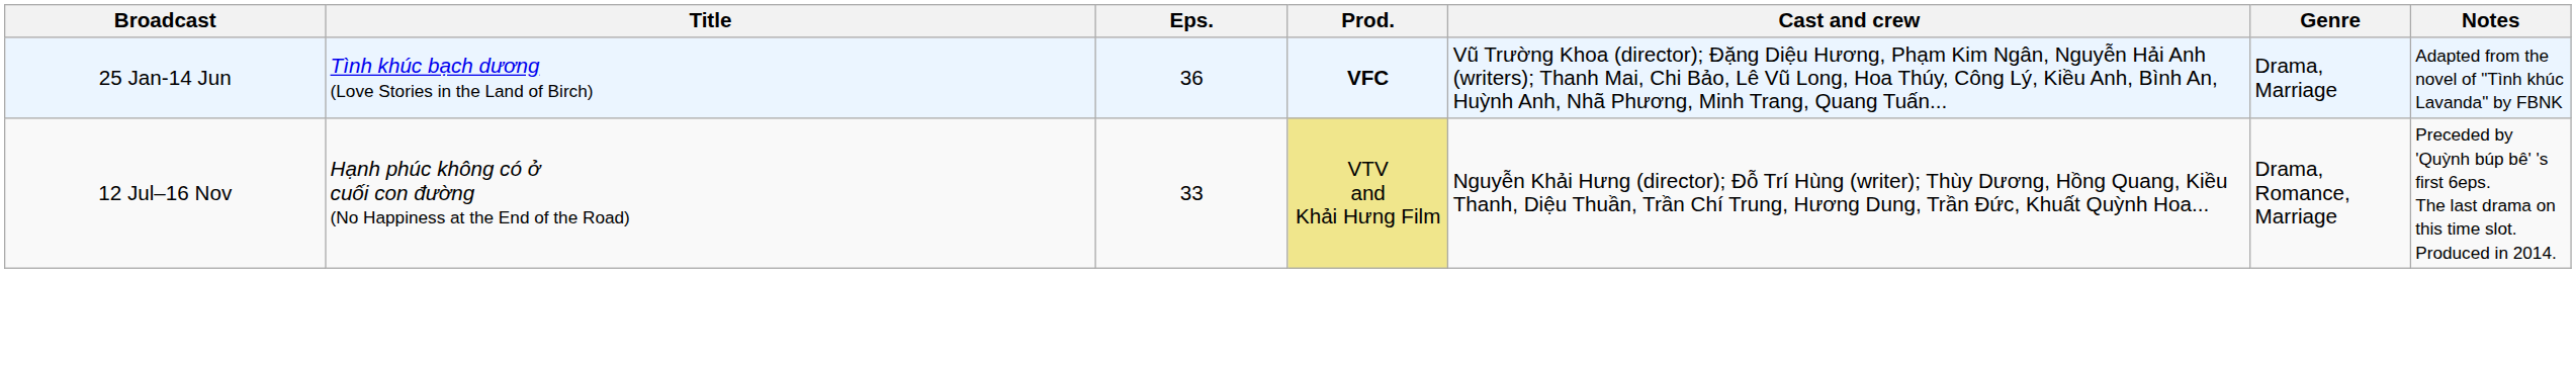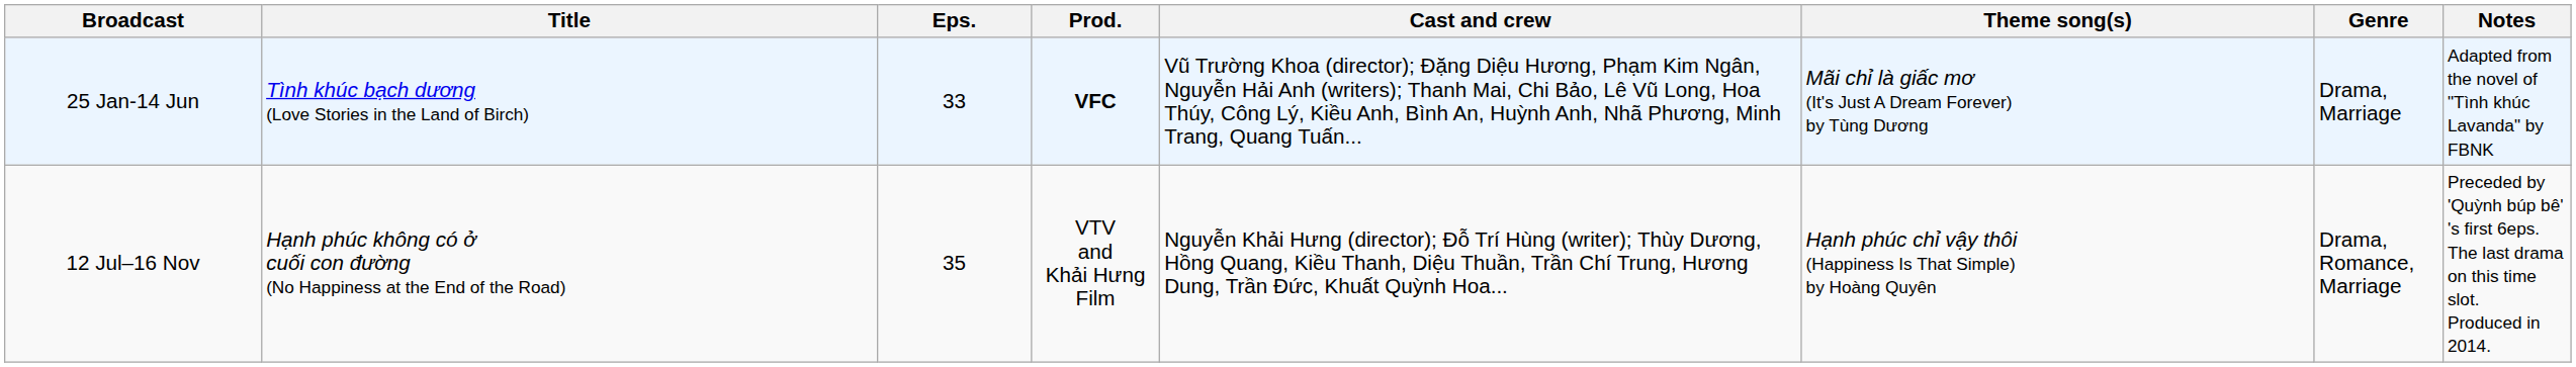+ column: Theme song(s) | Mãi chỉ là giấc mơ (It's Just A Dream Forever) by Tùng Dương | Hạnh phúc chỉ vậy thôi (Happiness Is That Simple) by Hoàng Quyên
25 Jan-14 Jun | Eps.: 36 -> 33
12 Jul–16 Nov | Eps.: 33 -> 35
12 Jul–16 Nov | Prod.: khaki background -> no background
